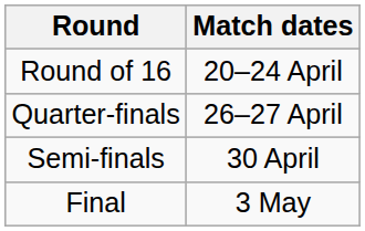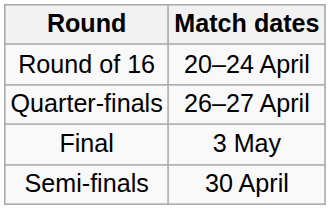rows swapped: Semi-finals <-> Final
